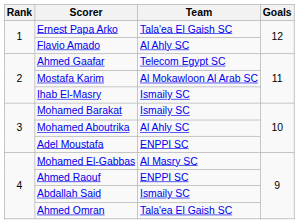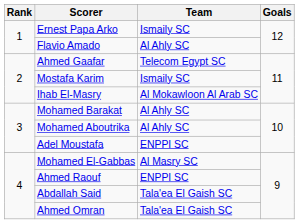Ernest Papa Arko | Team: Tala'ea El Gaish SC -> Ismaily SC
Mostafa Karim | Team: Al Mokawloon Al Arab SC -> Ismaily SC
Ihab El-Masry | Team: Ismaily SC -> Al Mokawloon Al Arab SC
Mohamed Barakat | Team: Ismaily SC -> Al Ahly SC
Abdallah Said | Team: Ismaily SC -> Tala'ea El Gaish SC
